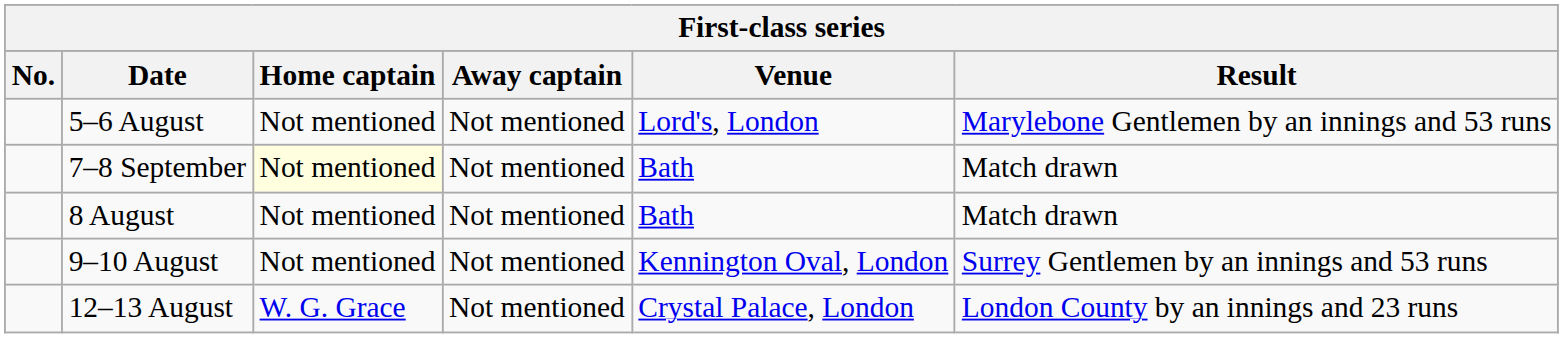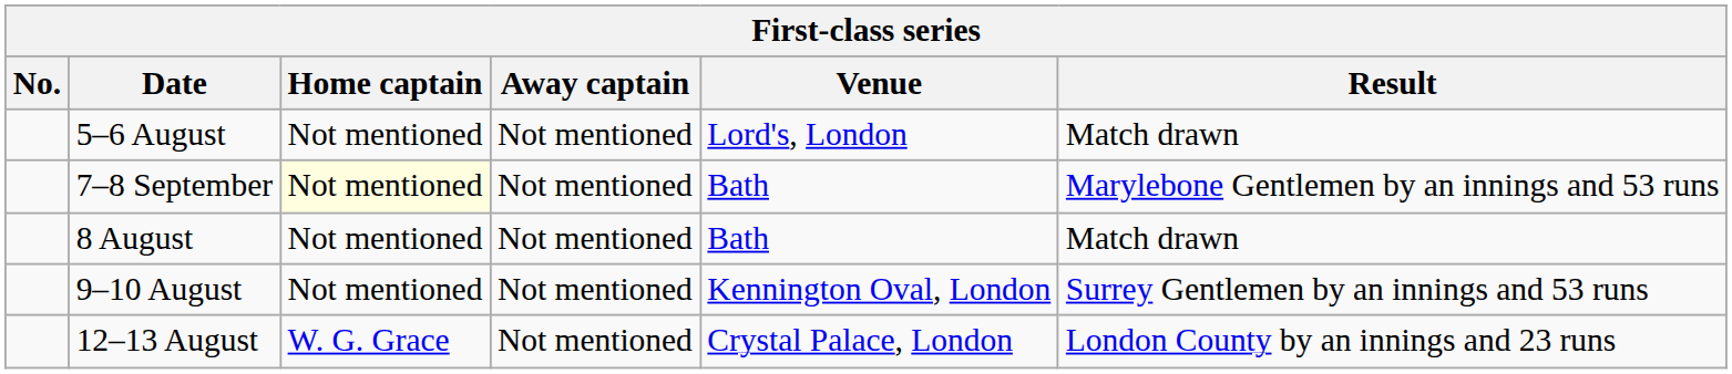5–6 August | Result: Marylebone Gentlemen by an innings and 53 runs -> Match drawn
7–8 September | Result: Match drawn -> Marylebone Gentlemen by an innings and 53 runs
